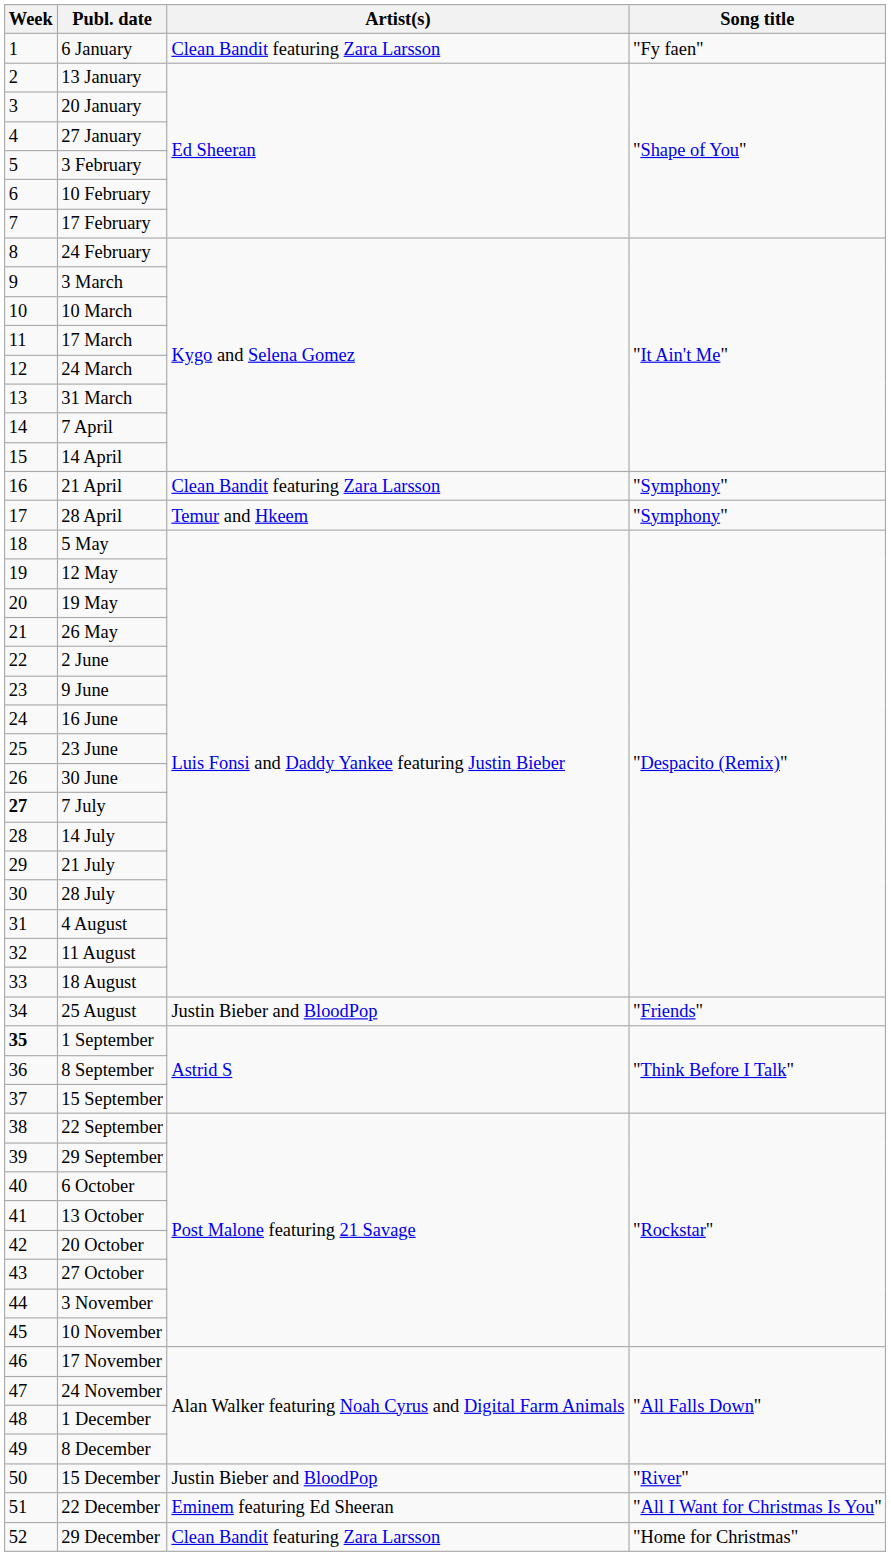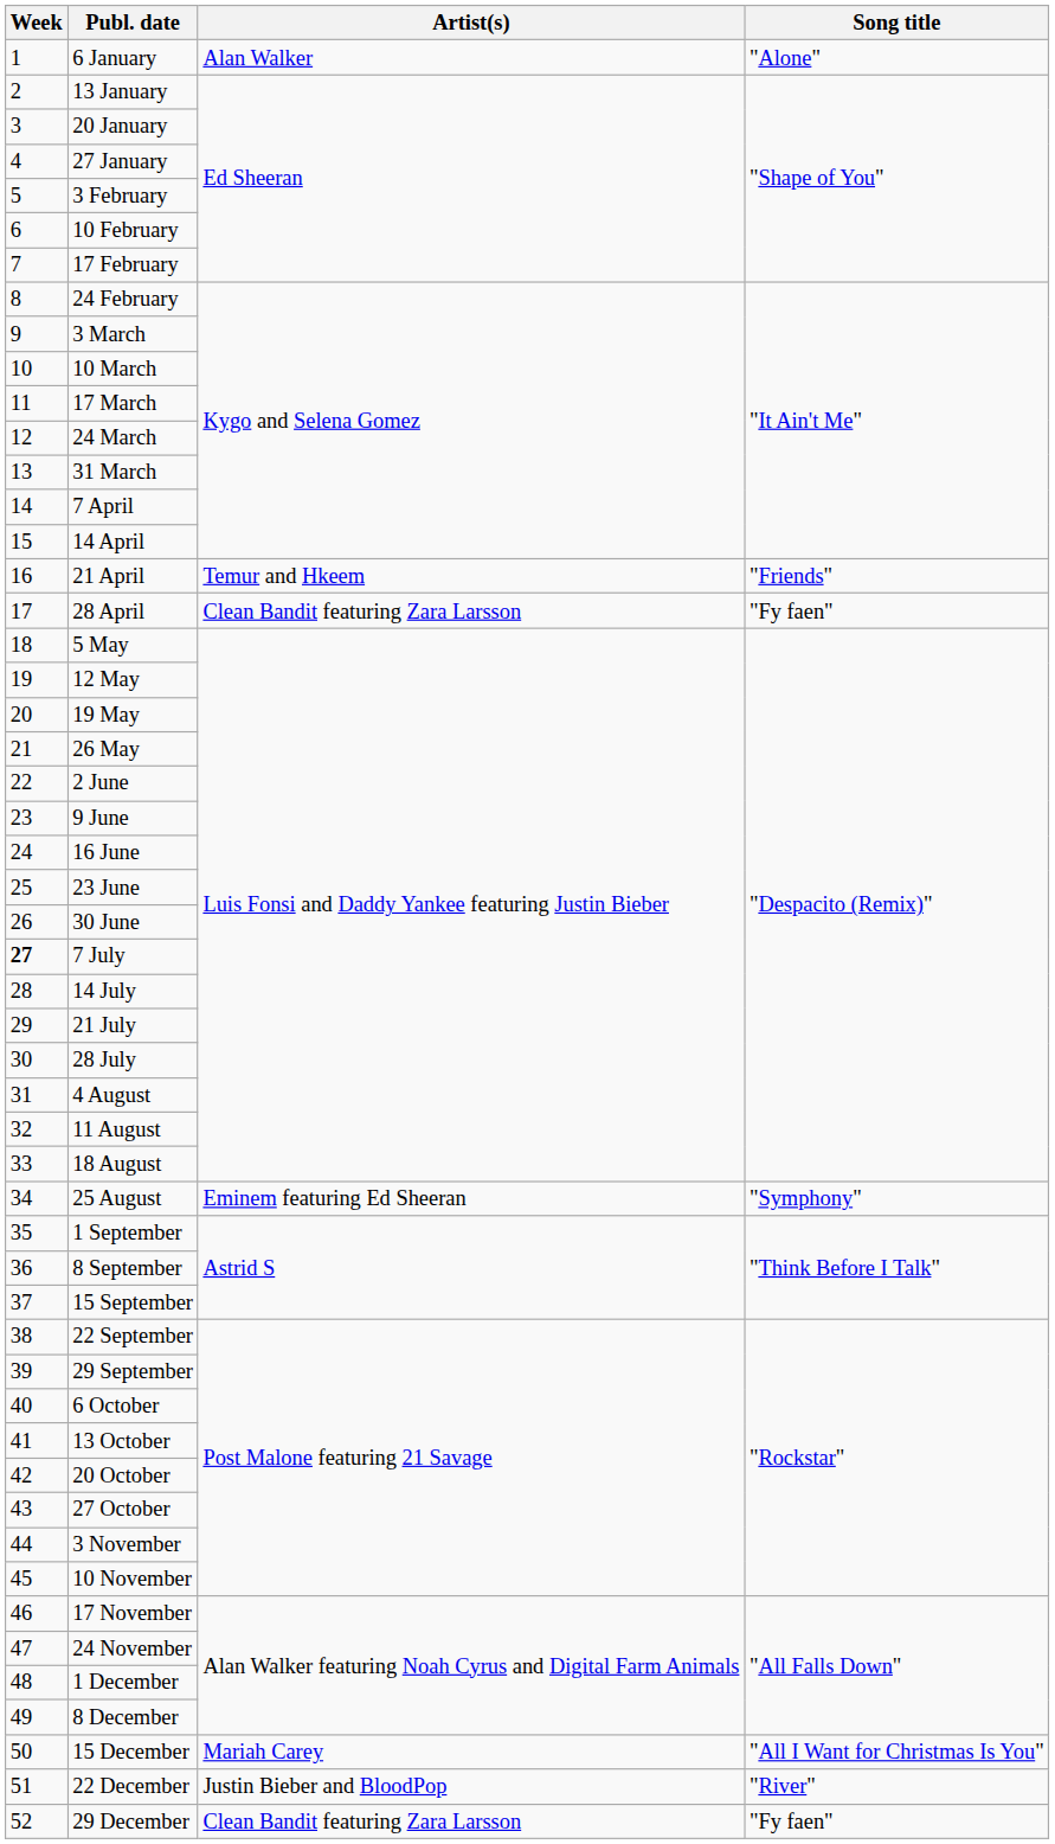6 January | Artist(s): Clean Bandit featuring Zara Larsson -> Alan Walker
6 January | Song title: "Fy faen" -> "Alone"
21 April | Artist(s): Clean Bandit featuring Zara Larsson -> Temur and Hkeem
21 April | Song title: "Symphony" -> "Friends"
28 April | Artist(s): Temur and Hkeem -> Clean Bandit featuring Zara Larsson
28 April | Song title: "Symphony" -> "Fy faen"
25 August | Artist(s): Justin Bieber and BloodPop -> Eminem featuring Ed Sheeran
25 August | Song title: "Friends" -> "Symphony"
1 September | Week: bold -> normal
15 December | Artist(s): Justin Bieber and BloodPop -> Mariah Carey
15 December | Song title: "River" -> "All I Want for Christmas Is You"
22 December | Artist(s): Eminem featuring Ed Sheeran -> Justin Bieber and BloodPop
22 December | Song title: "All I Want for Christmas Is You" -> "River"
29 December | Song title: "Home for Christmas" -> "Fy faen"
